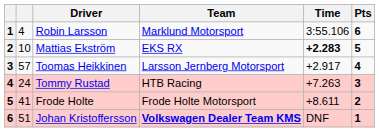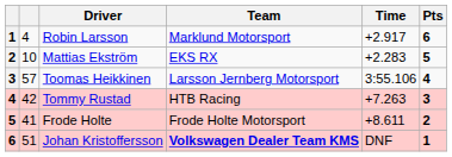Robin Larsson | Time: 3:55.106 -> +2.917
Mattias Ekström | Time: bold -> normal
Toomas Heikkinen | Time: +2.917 -> 3:55.106
Tommy Rustad | column 2: 24 -> 42
